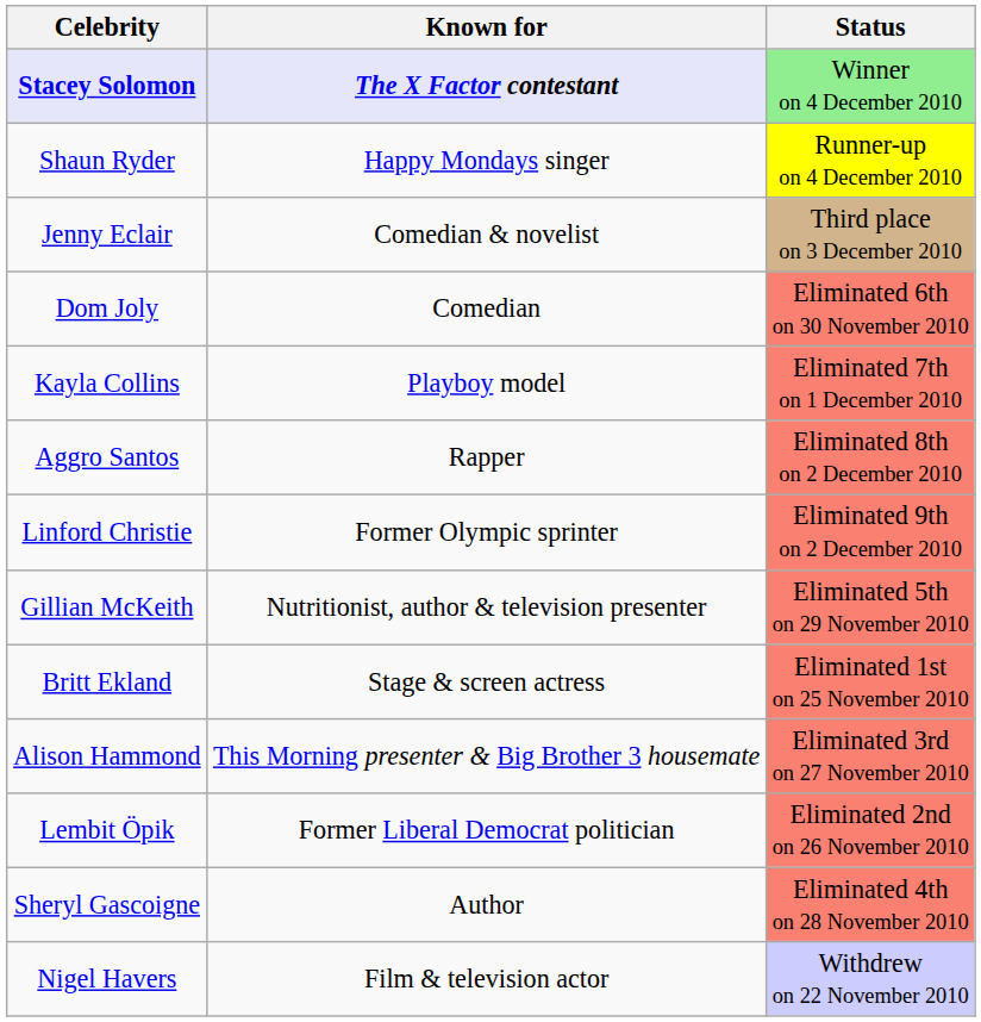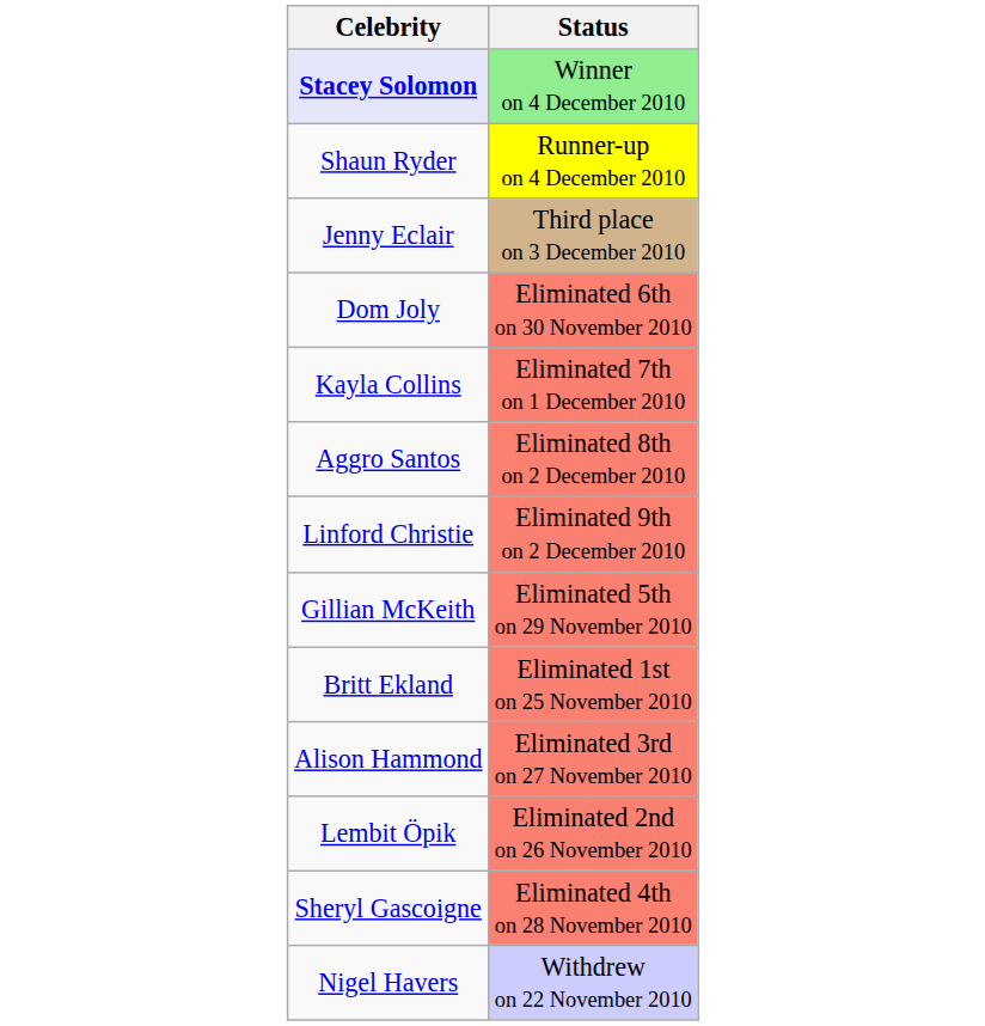- column: Known for | The X Factor contestant | Happy Mondays singer | Comedian & novelist | Comedian | Playboy model | Rapper | Former Olympic sprinter | Nutritionist, author & television presenter | Stage & screen actress | This Morning presenter & Big Brother 3 housemate | Former Liberal Democrat politician | Author | Film & television actor
